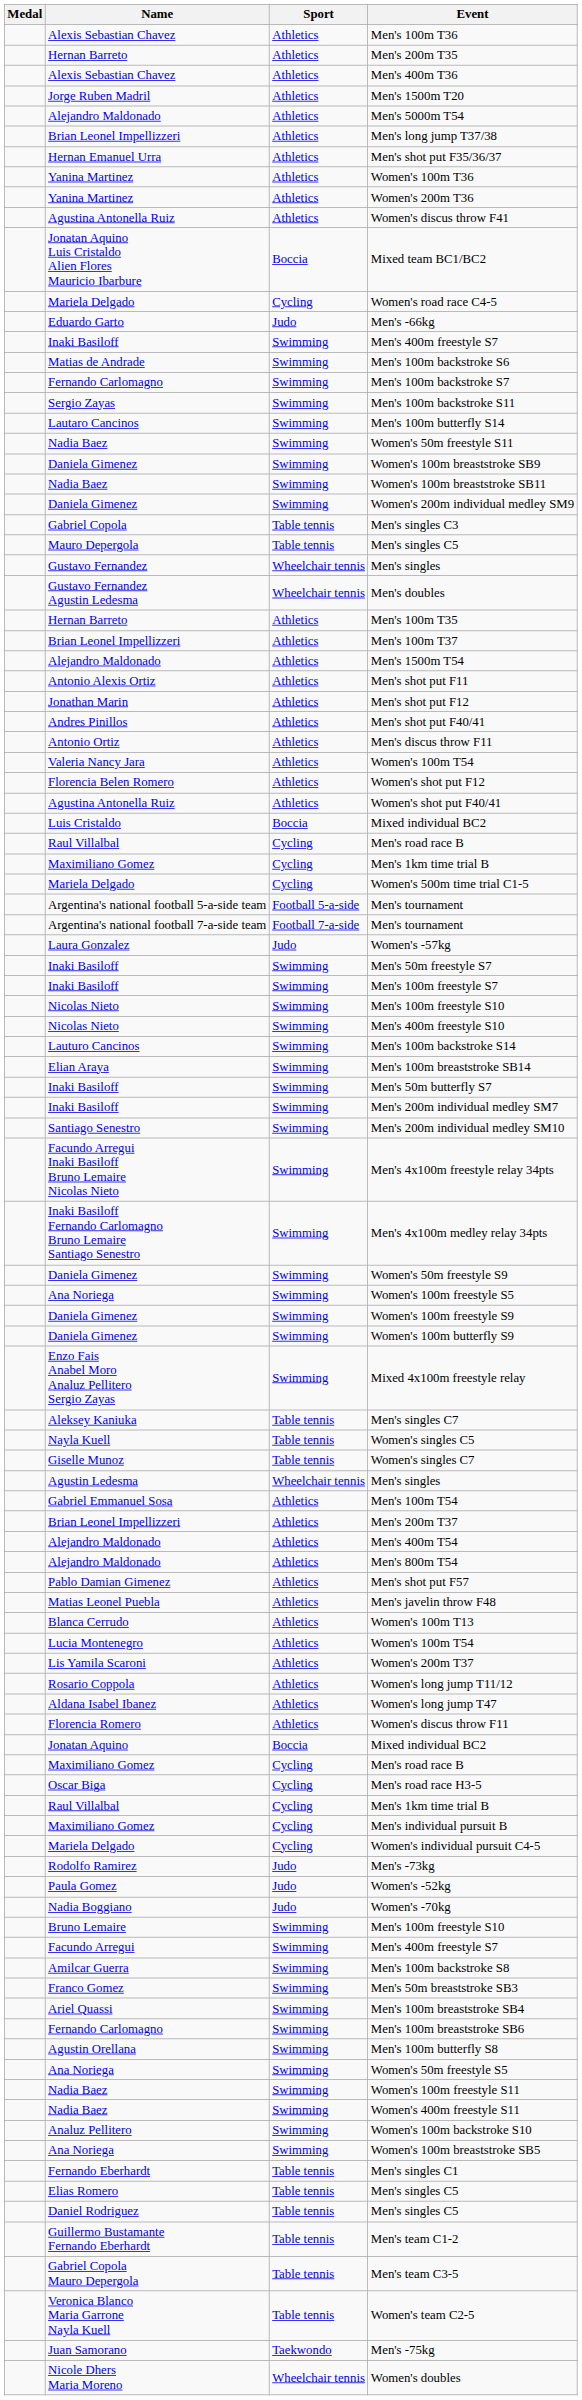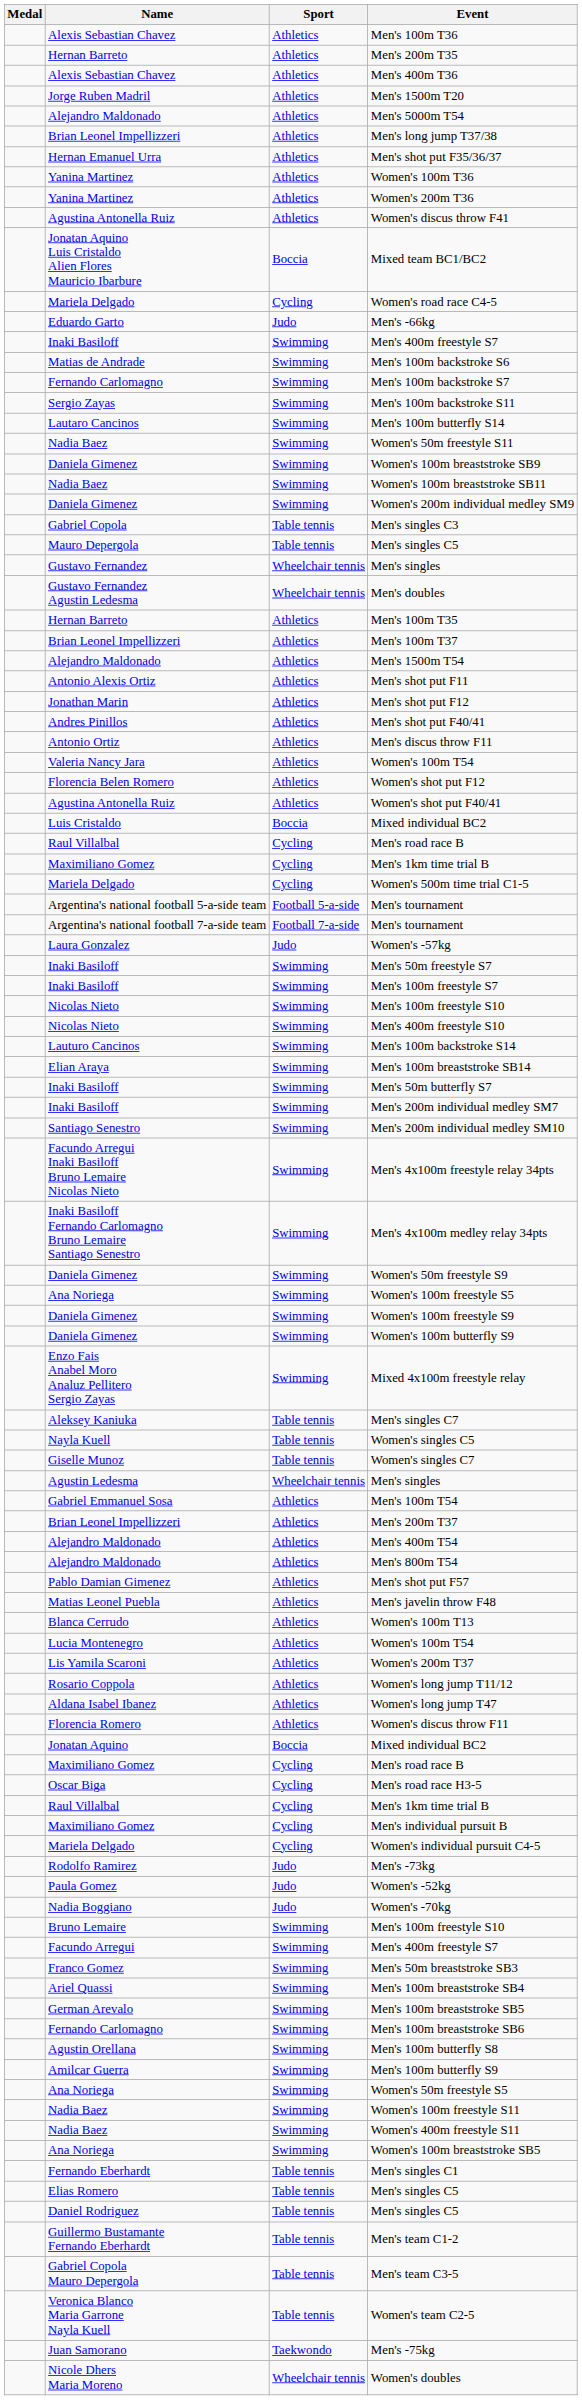- row: Amilcar Guerra | Swimming | Men's 100m backstroke S8
+ row: German Arevalo | Swimming | Men's 100m breaststroke SB5
+ row: Amilcar Guerra | Swimming | Men's 100m butterfly S9
- row: Analuz Pellitero | Swimming | Women's 100m backstroke S10
